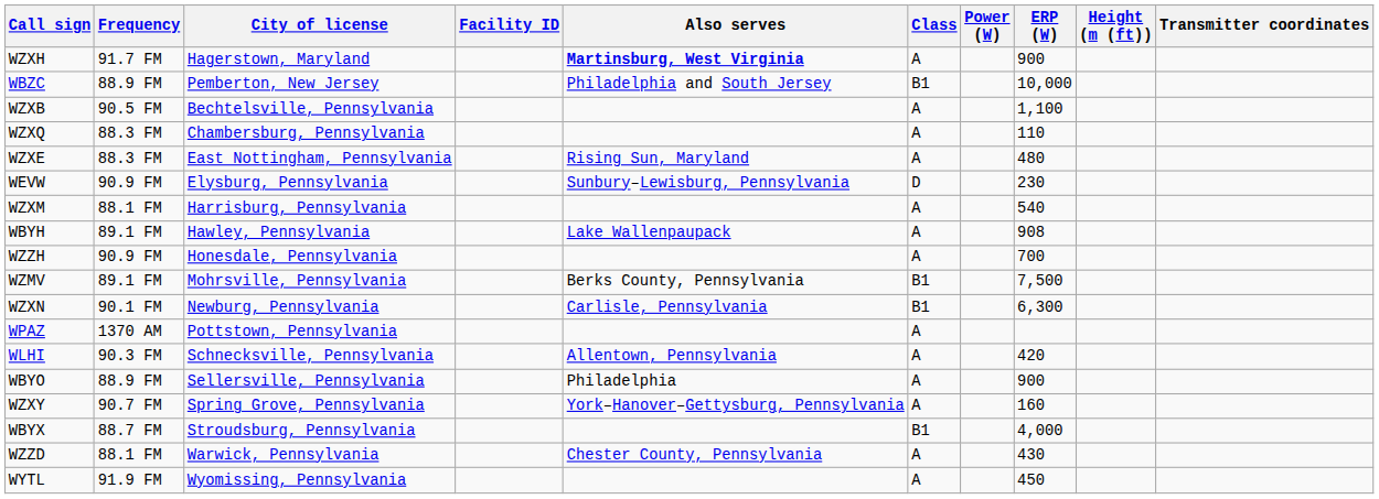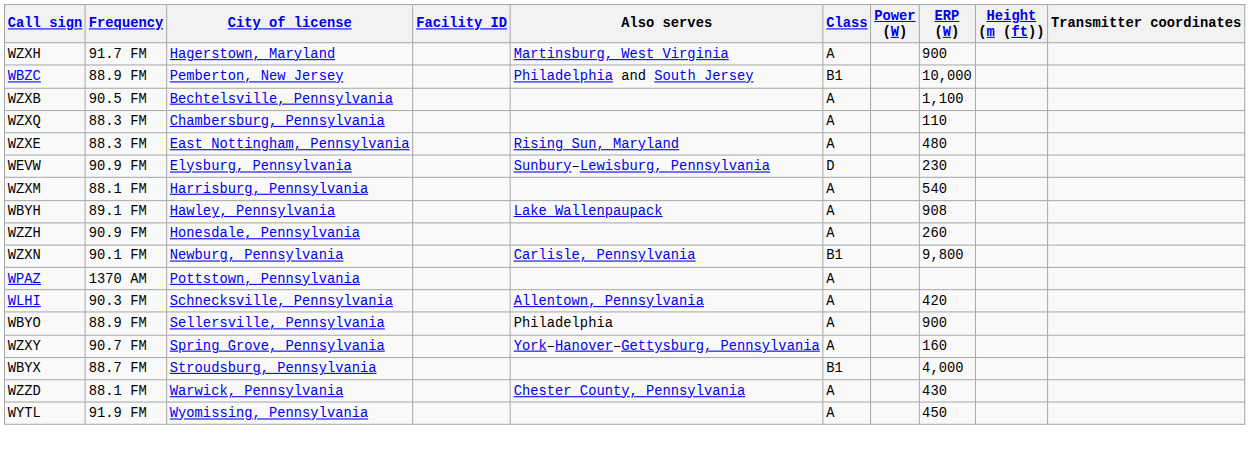WZXH | Also serves: bold -> normal
WZZH | ERP (W): 700 -> 260
- row: WZMV | 89.1 FM | Mohrsville, Pennsylvania | Berks County, Pennsylvania | B1 | 7,500
WZXN | ERP (W): 6,300 -> 9,800
